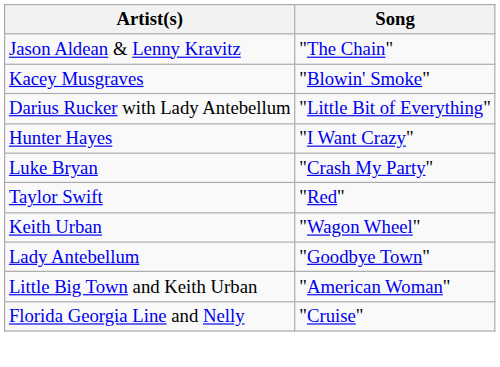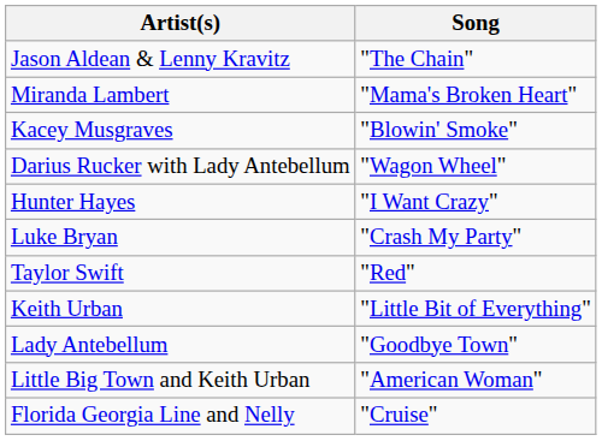+ row: Miranda Lambert | "Mama's Broken Heart"
Darius Rucker with Lady Antebellum | Song: "Little Bit of Everything" -> "Wagon Wheel"
Keith Urban | Song: "Wagon Wheel" -> "Little Bit of Everything"
